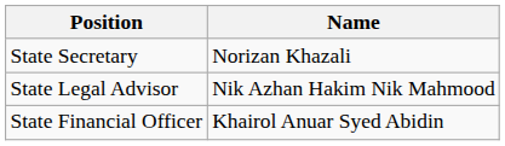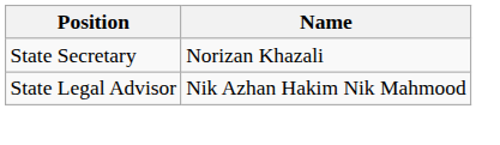- row: State Financial Officer | Khairol Anuar Syed Abidin
